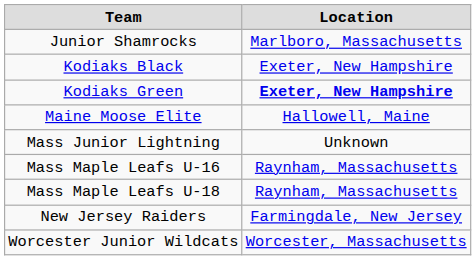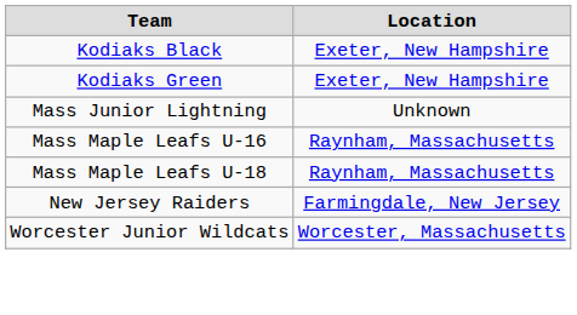- row: Junior Shamrocks | Marlboro, Massachusetts
Kodiaks Green | Location: bold -> normal
- row: Maine Moose Elite | Hallowell, Maine
